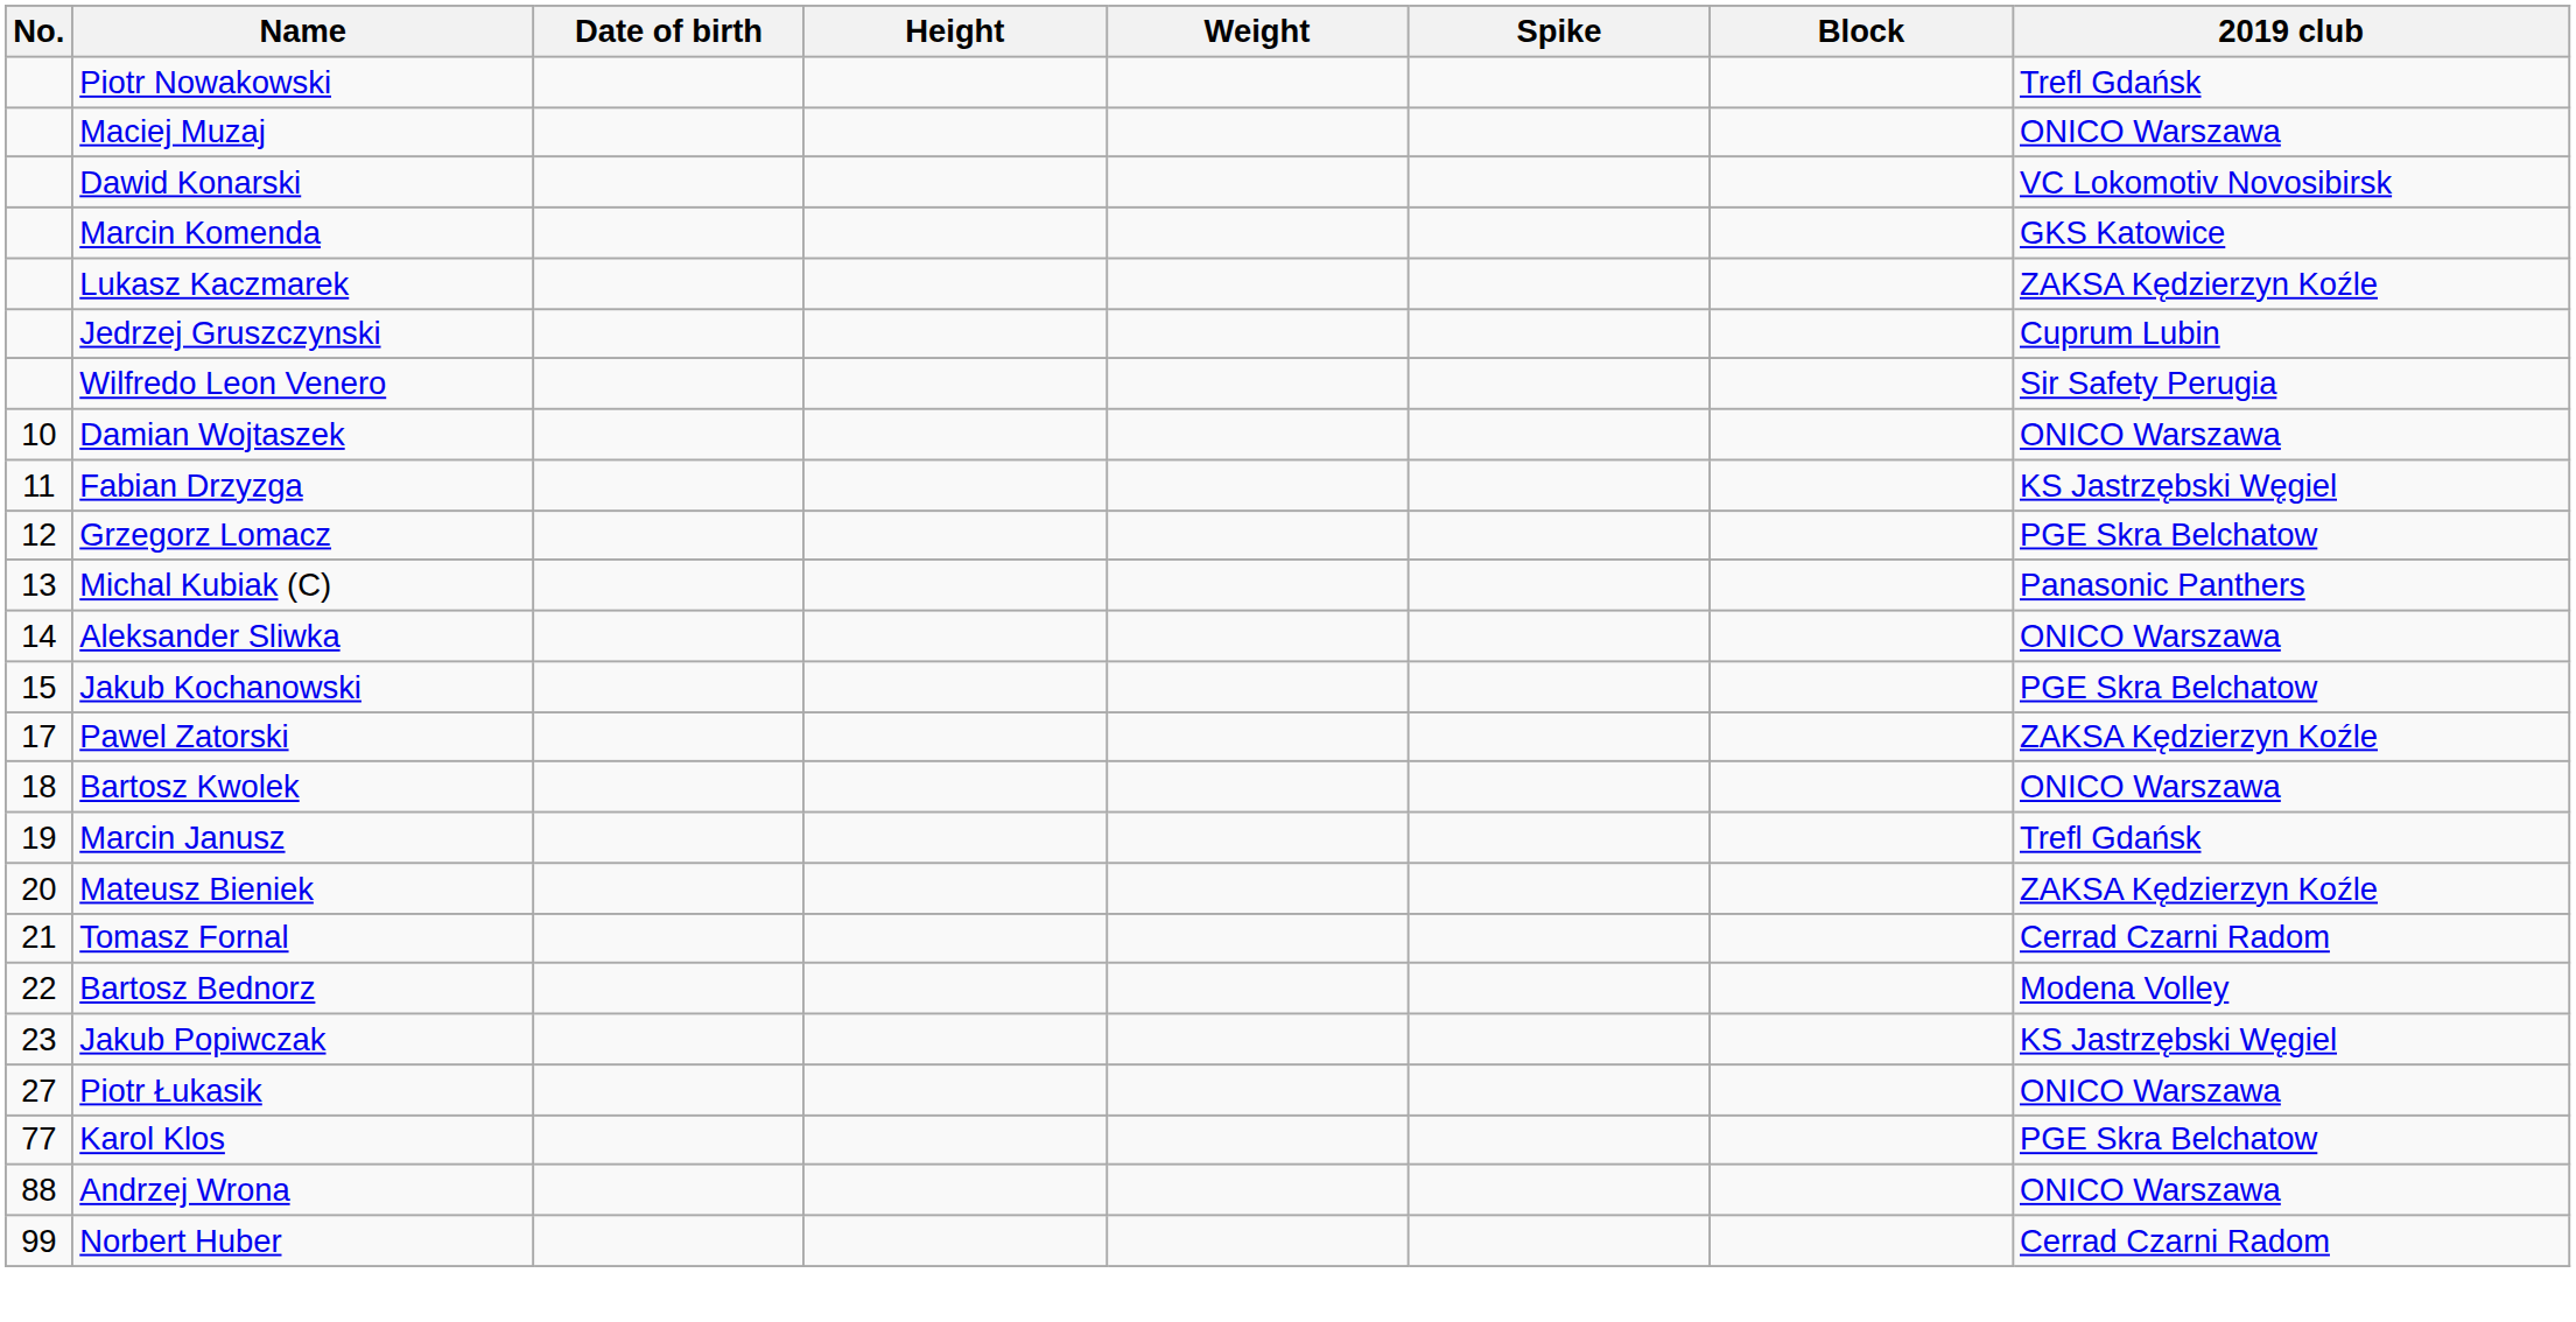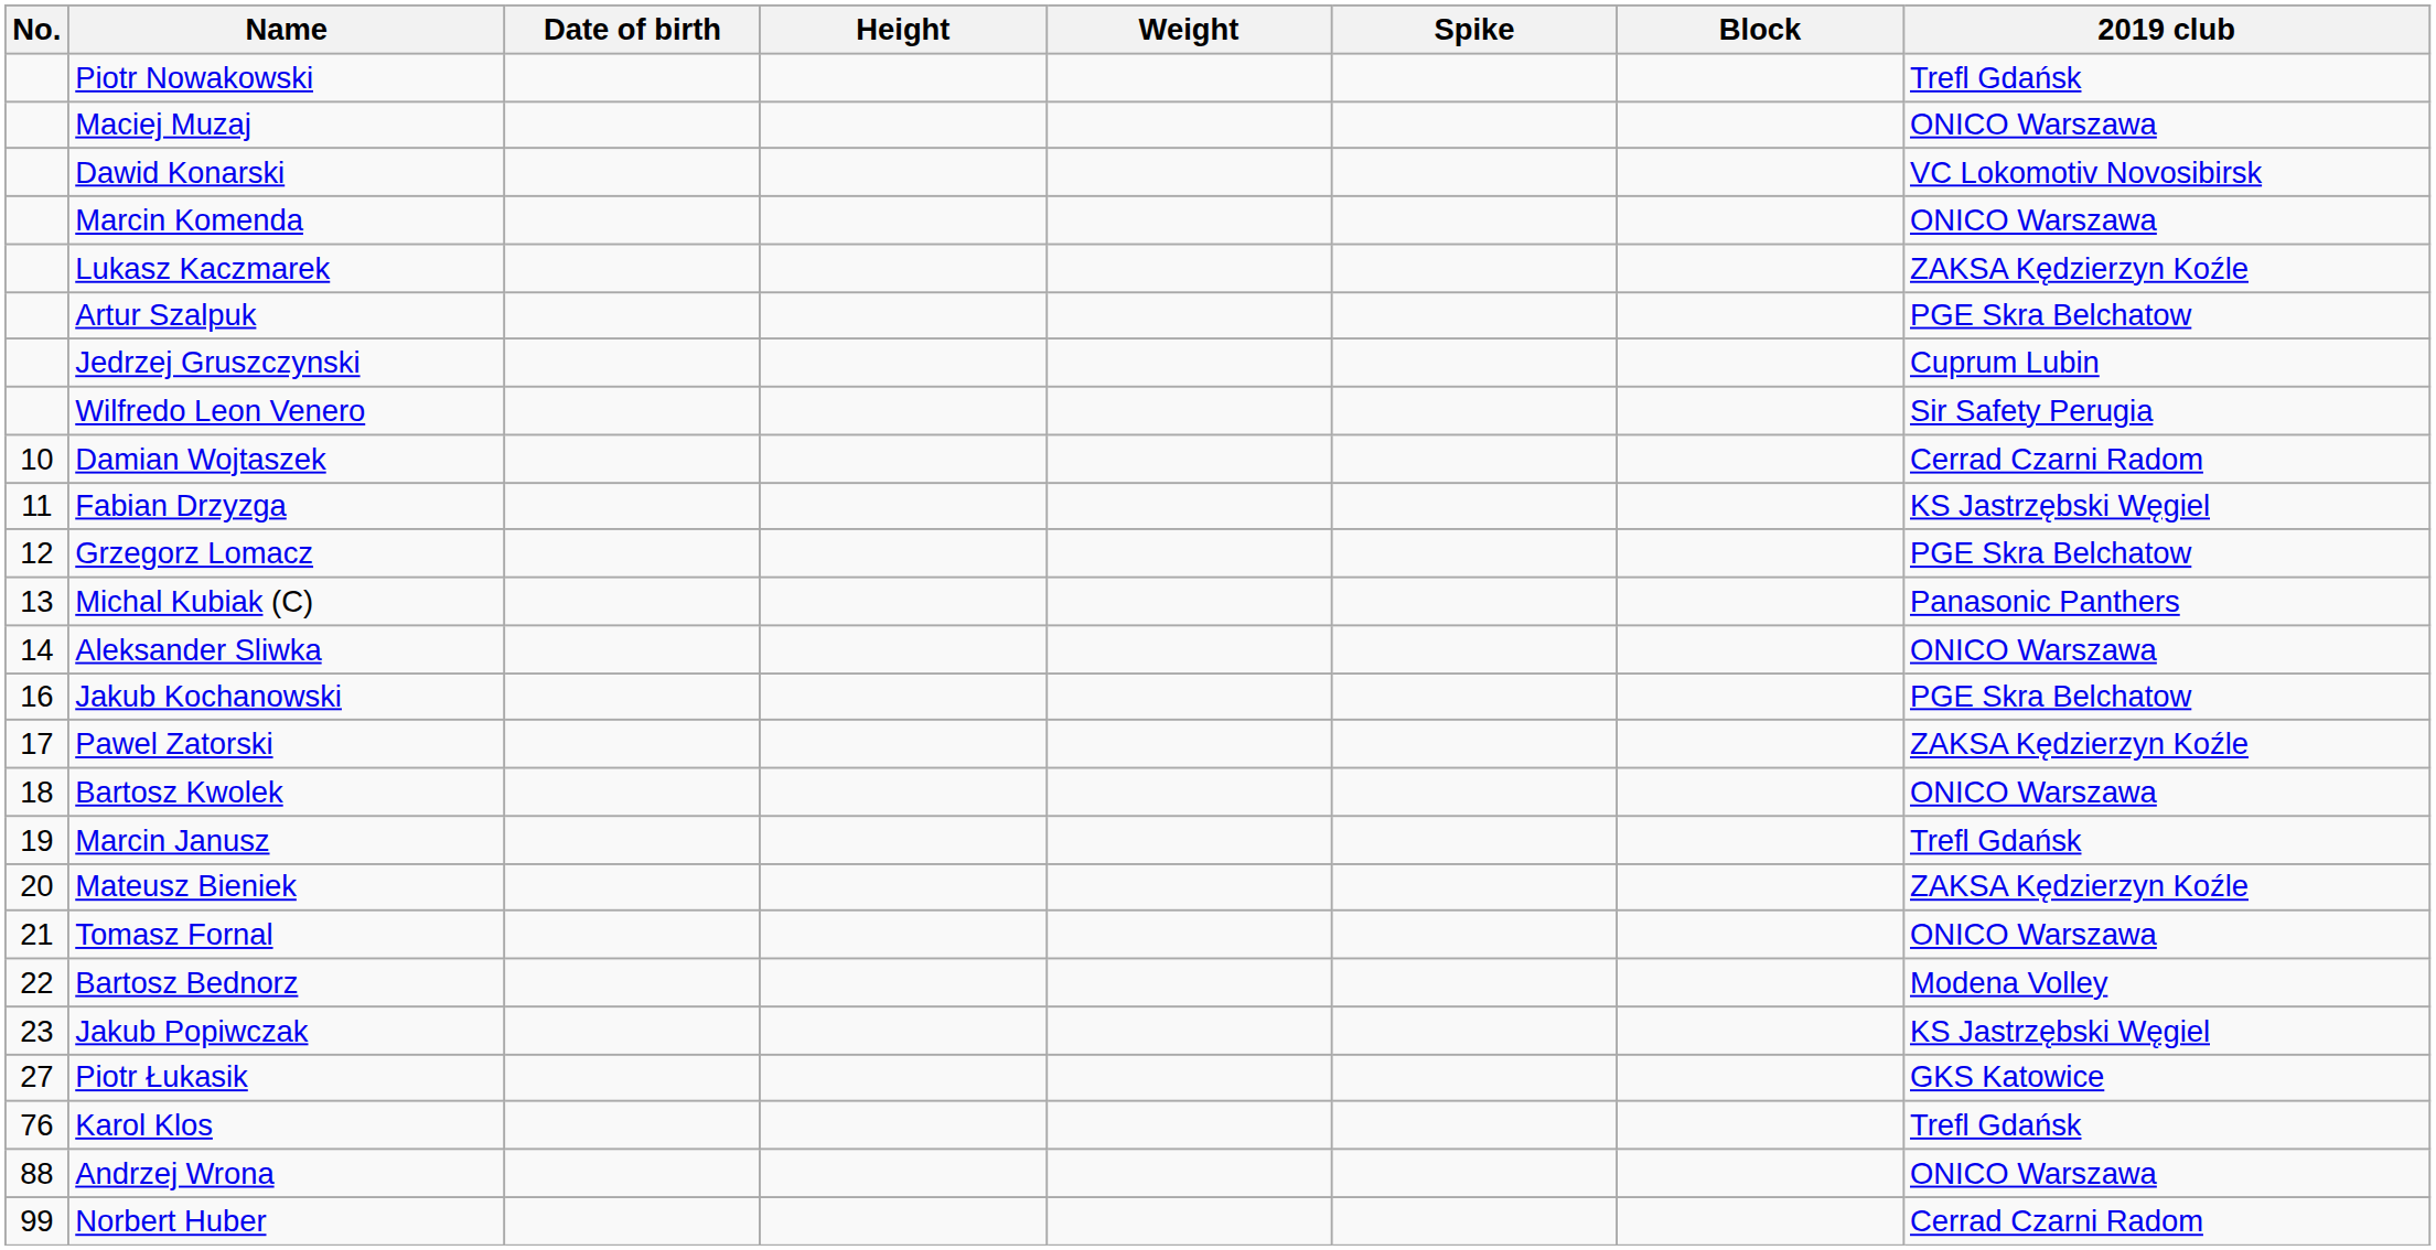Marcin Komenda | 2019 club: GKS Katowice -> ONICO Warszawa
+ row: Artur Szalpuk | PGE Skra Belchatow
Damian Wojtaszek | 2019 club: ONICO Warszawa -> Cerrad Czarni Radom
Jakub Kochanowski | No.: 15 -> 16
Tomasz Fornal | 2019 club: Cerrad Czarni Radom -> ONICO Warszawa
Piotr Łukasik | 2019 club: ONICO Warszawa -> GKS Katowice
Karol Klos | No.: 77 -> 76
Karol Klos | 2019 club: PGE Skra Belchatow -> Trefl Gdańsk
